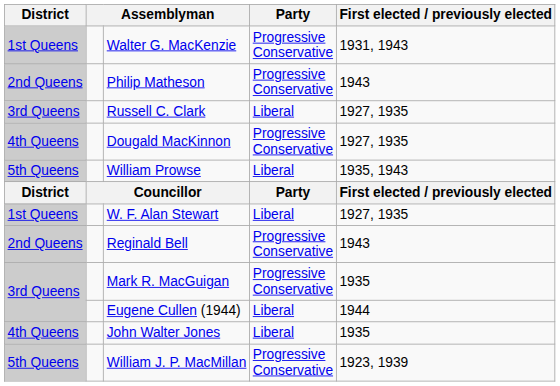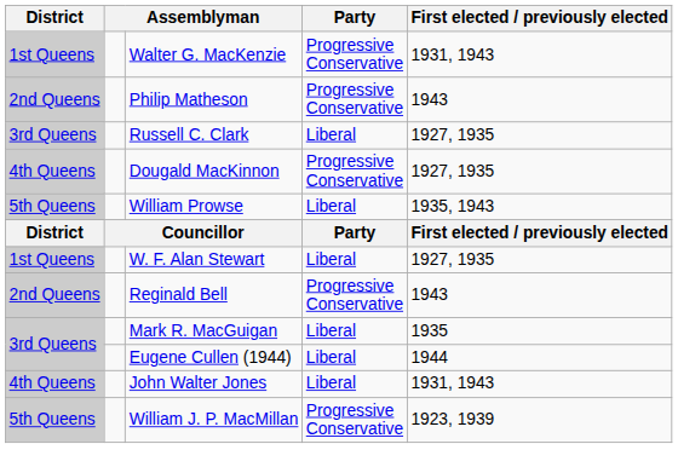Mark R. MacGuigan | Party: Progressive Conservative -> Liberal
John Walter Jones | First elected / previously elected: 1935 -> 1931, 1943
